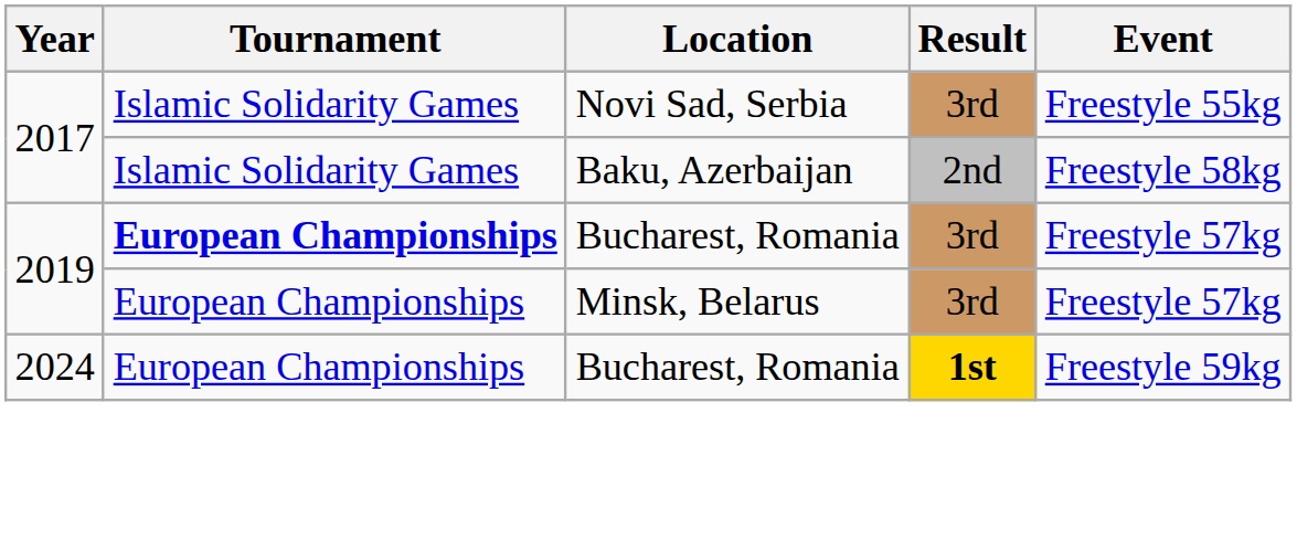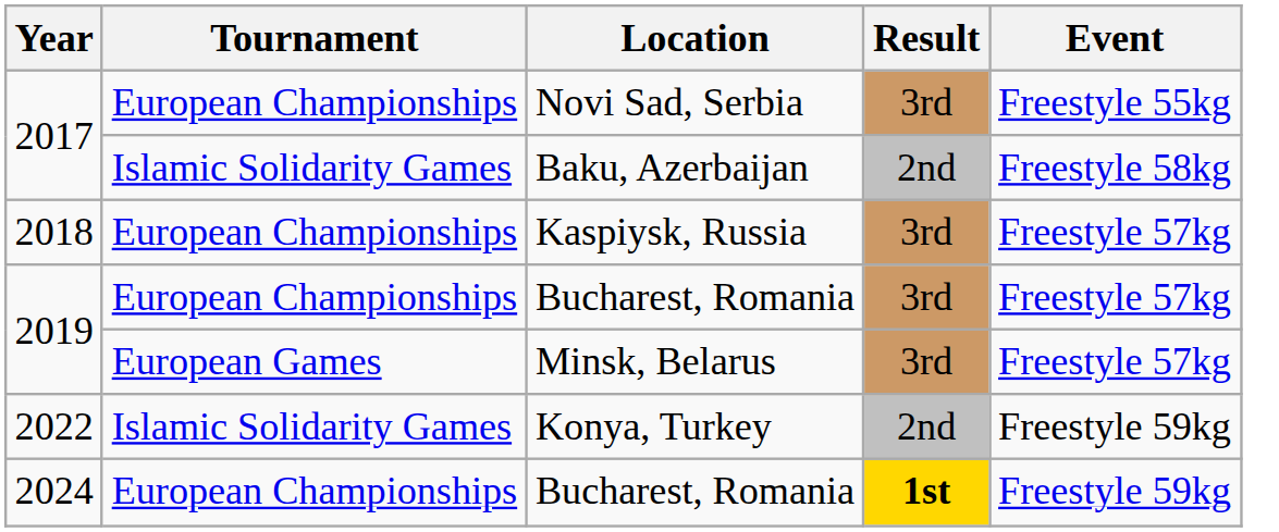Novi Sad, Serbia | Tournament: Islamic Solidarity Games -> European Championships
+ row: 2018 | European Championships | Kaspiysk, Russia | 3rd | Freestyle 57kg
2019 / Bucharest, Romania | Tournament: bold -> normal
Minsk, Belarus | Tournament: European Championships -> European Games
+ row: 2022 | Islamic Solidarity Games | Konya, Turkey | 2nd | Freestyle 59kg
